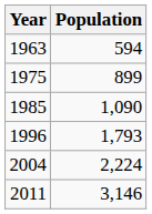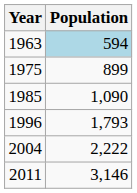1963 | Population: no background -> lightblue background
2004 | Population: 2,224 -> 2,222
